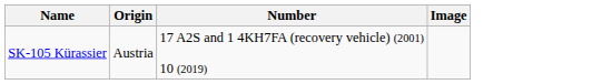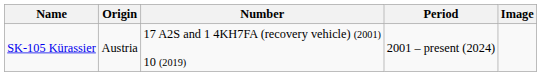+ column: Period | 2001 – present (2024)
